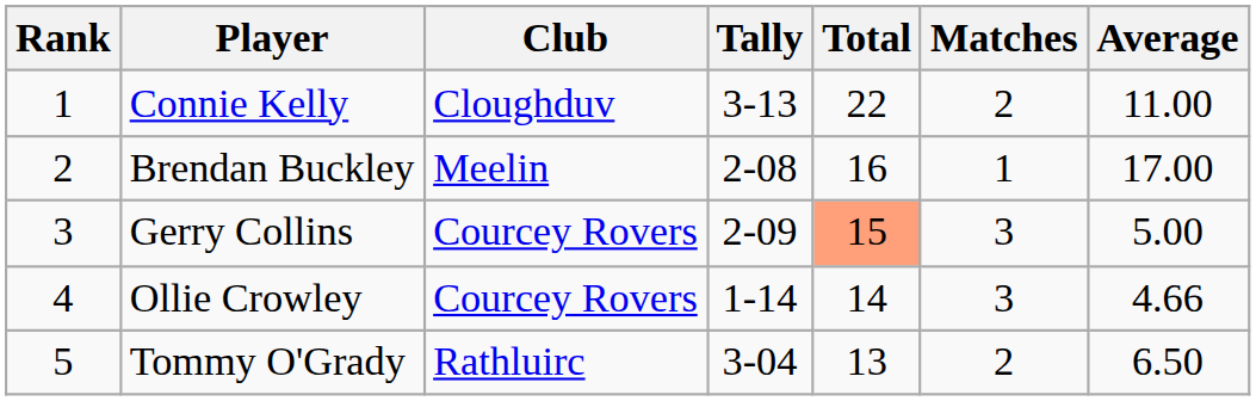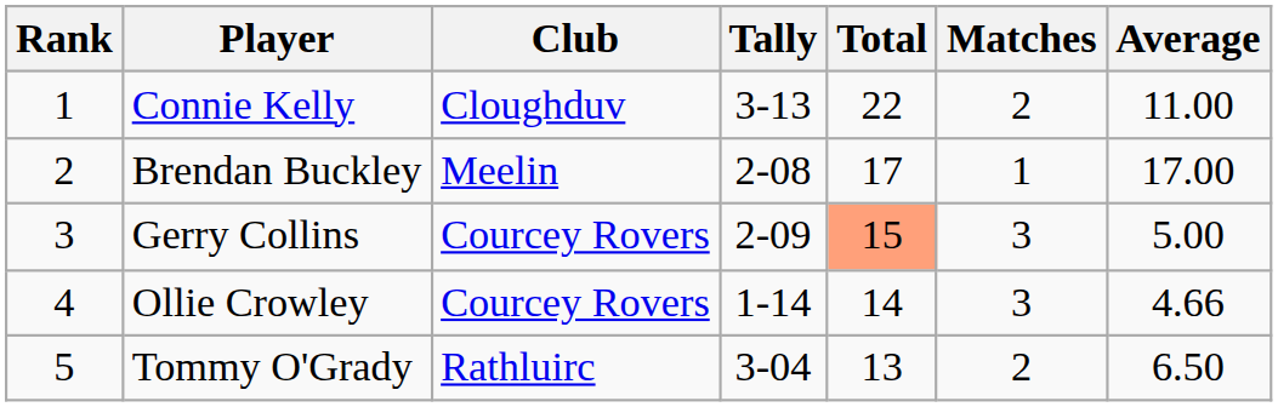Brendan Buckley | Total: 16 -> 17
